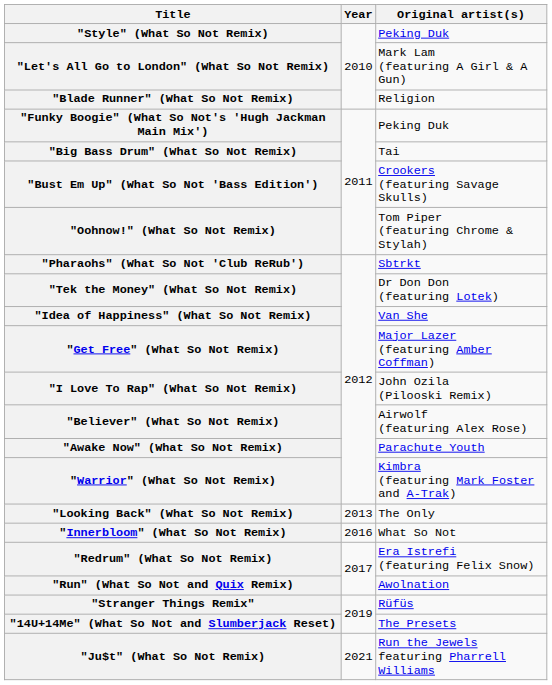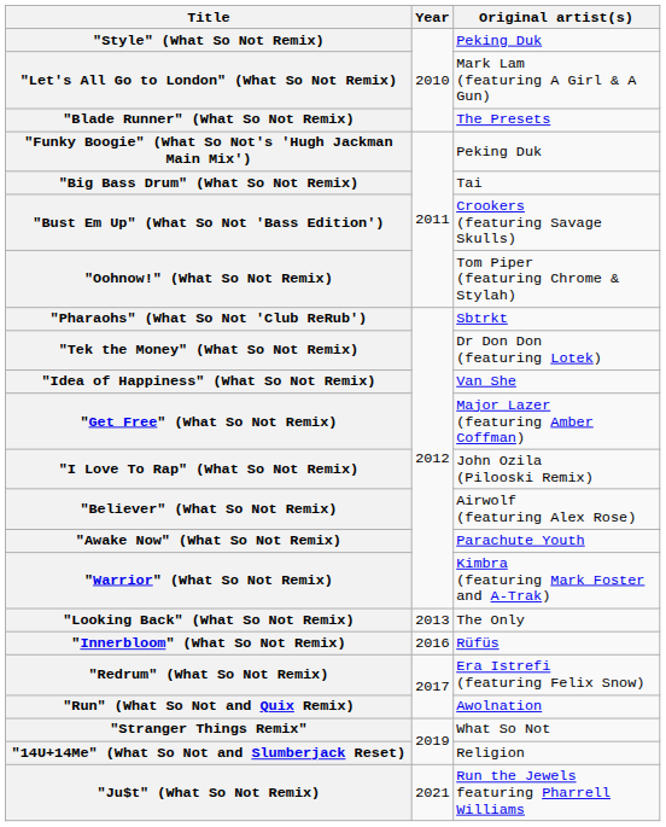"Blade Runner" (What So Not Remix) | Original artist(s): Religion -> The Presets
"Innerbloom" (What So Not Remix) | Original artist(s): What So Not -> Rüfüs
"Stranger Things Remix" | Original artist(s): Rüfüs -> What So Not
"14U+14Me" (What So Not and Slumberjack Reset) | Original artist(s): The Presets -> Religion
